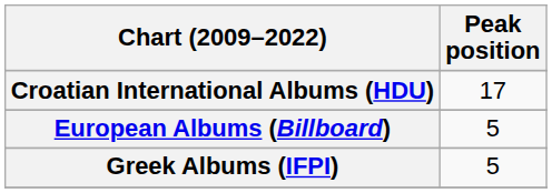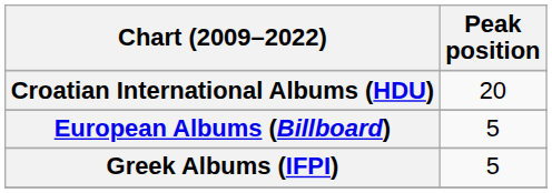Croatian International Albums (HDU) | Peak position: 17 -> 20
